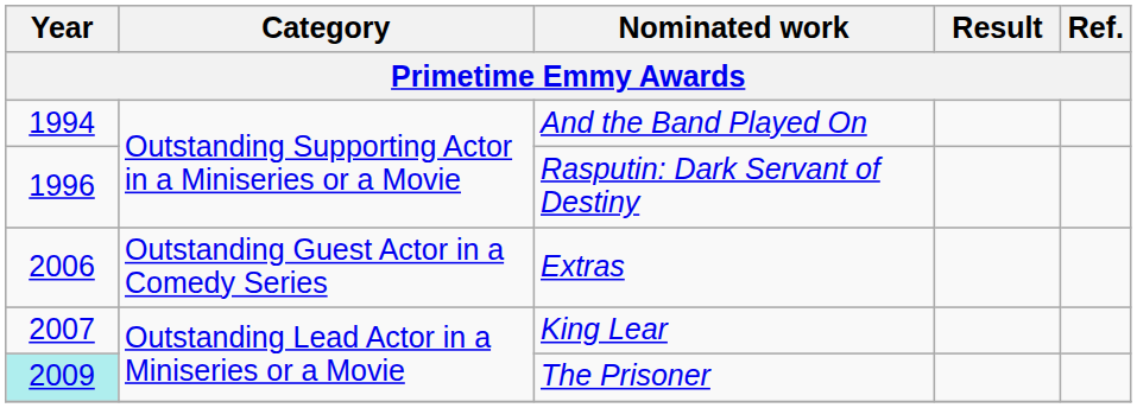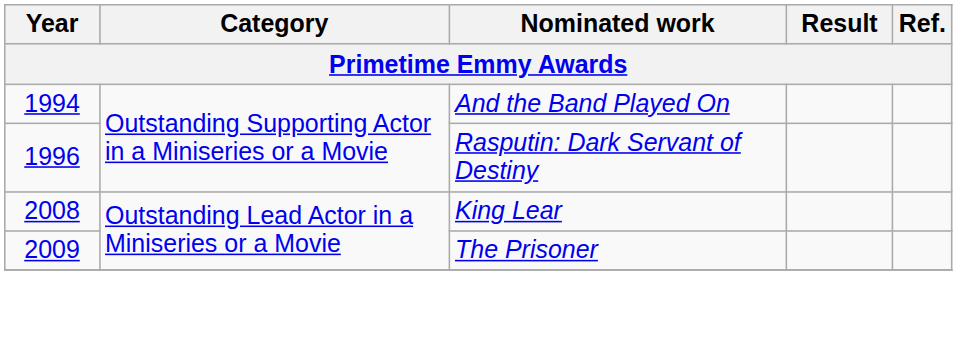- row: 2006 | Outstanding Guest Actor in a Comedy Series | Extras
King Lear | Year: 2007 -> 2008
The Prisoner | Year: paleturquoise background -> no background
